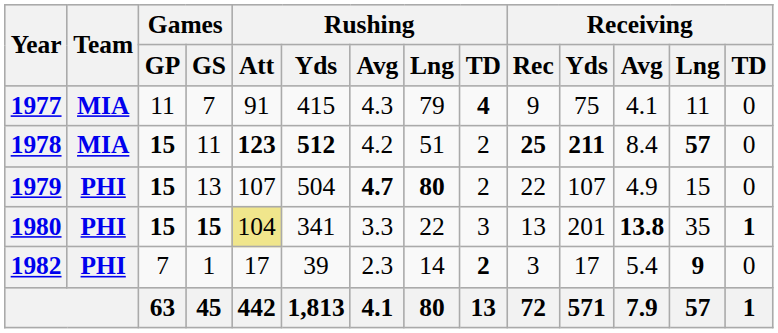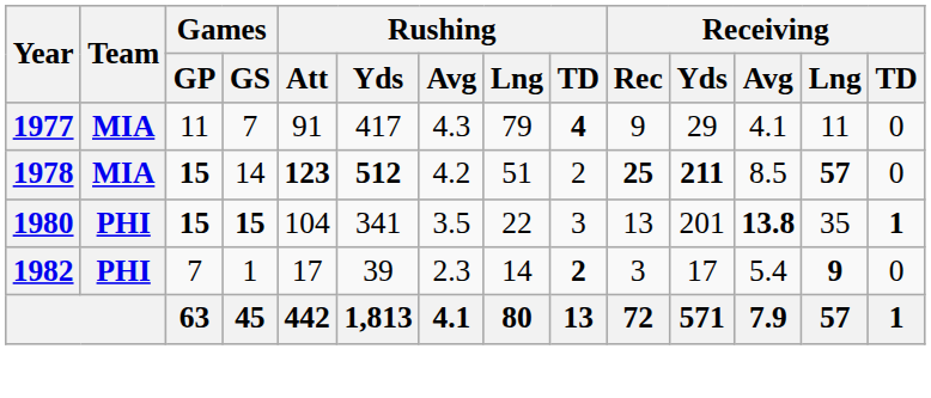1977 | Rushing / Yds: 415 -> 417
1977 | Receiving / Yds: 75 -> 29
1978 | Games / GS: 11 -> 14
1978 | Receiving / Avg: 8.4 -> 8.5
- row: 1979 | PHI | 15 | 13 | 107 | 504 | 4.7 | 80 | 2 | 22 | 107 | 4.9 | 15 | 0
1980 | Rushing / Att: khaki background -> no background
1980 | Rushing / Avg: 3.3 -> 3.5
